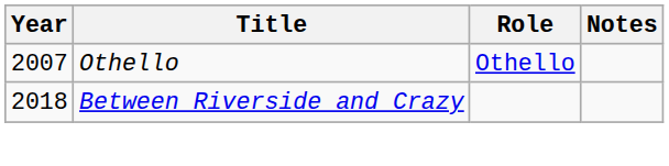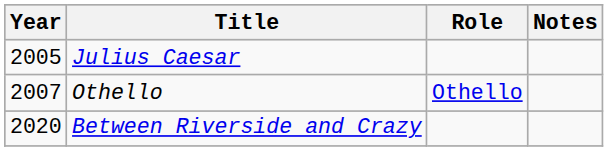+ row: 2005 | Julius Caesar
Between Riverside and Crazy | Year: 2018 -> 2020
